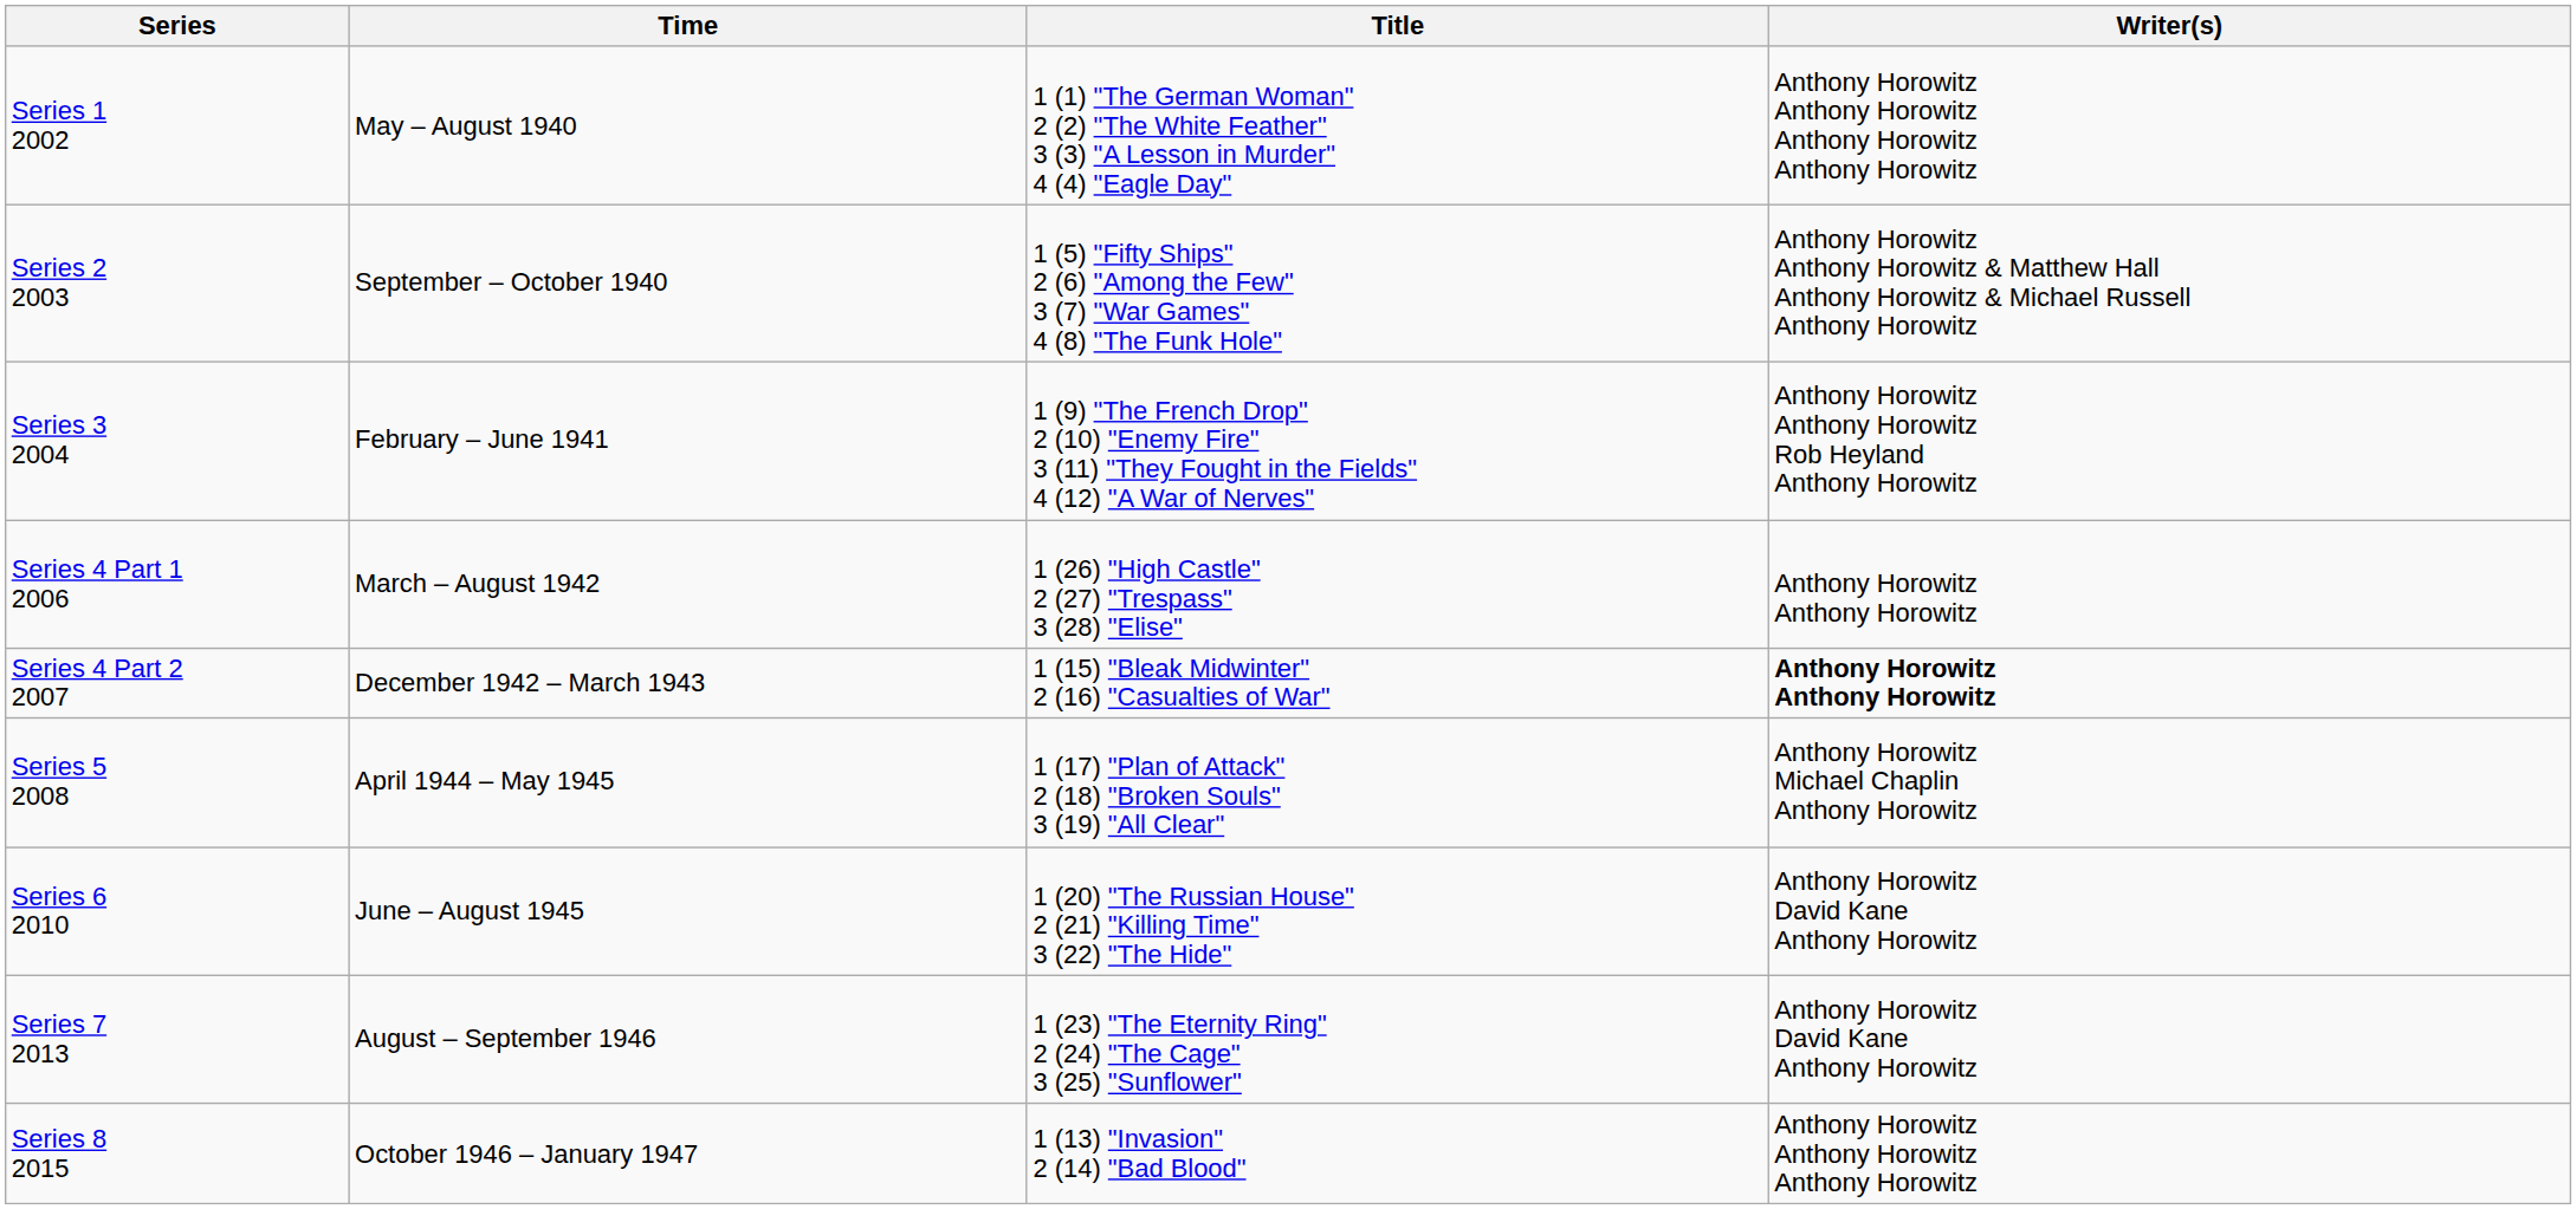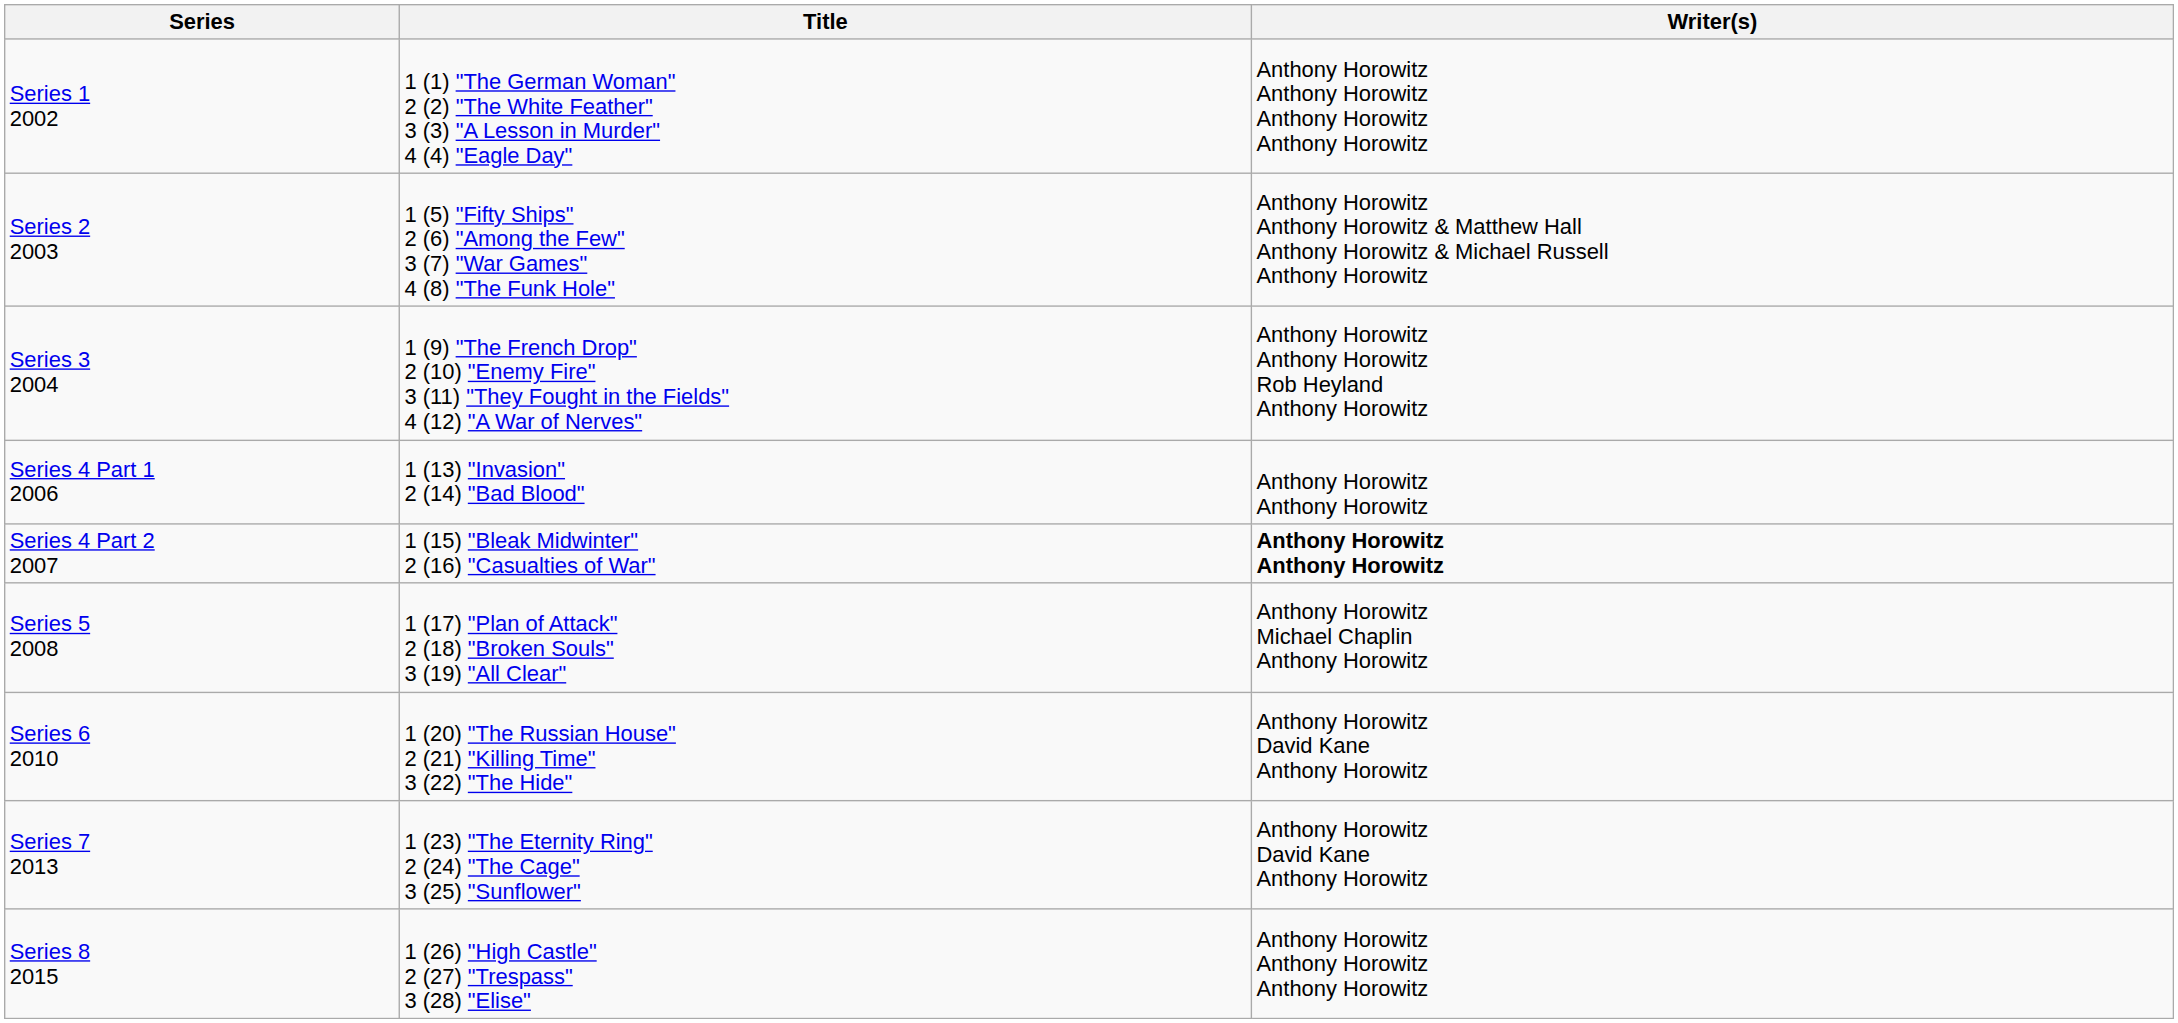- column: Time | May – August 1940 | September – October 1940 | February – June 1941 | March – August 1942 | December 1942 – March 1943 | April 1944 – May 1945 | June – August 1945 | August – September 1946 | October 1946 – January 1947
Series 4 Part 1 2006 | Title: 1 (26) "High Castle" 2 (27) "Trespass" 3 (28) "Elise" -> 1 (13) "Invasion" 2 (14) "Bad Blood"
Series 8 2015 | Title: 1 (13) "Invasion" 2 (14) "Bad Blood" -> 1 (26) "High Castle" 2 (27) "Trespass" 3 (28) "Elise"
